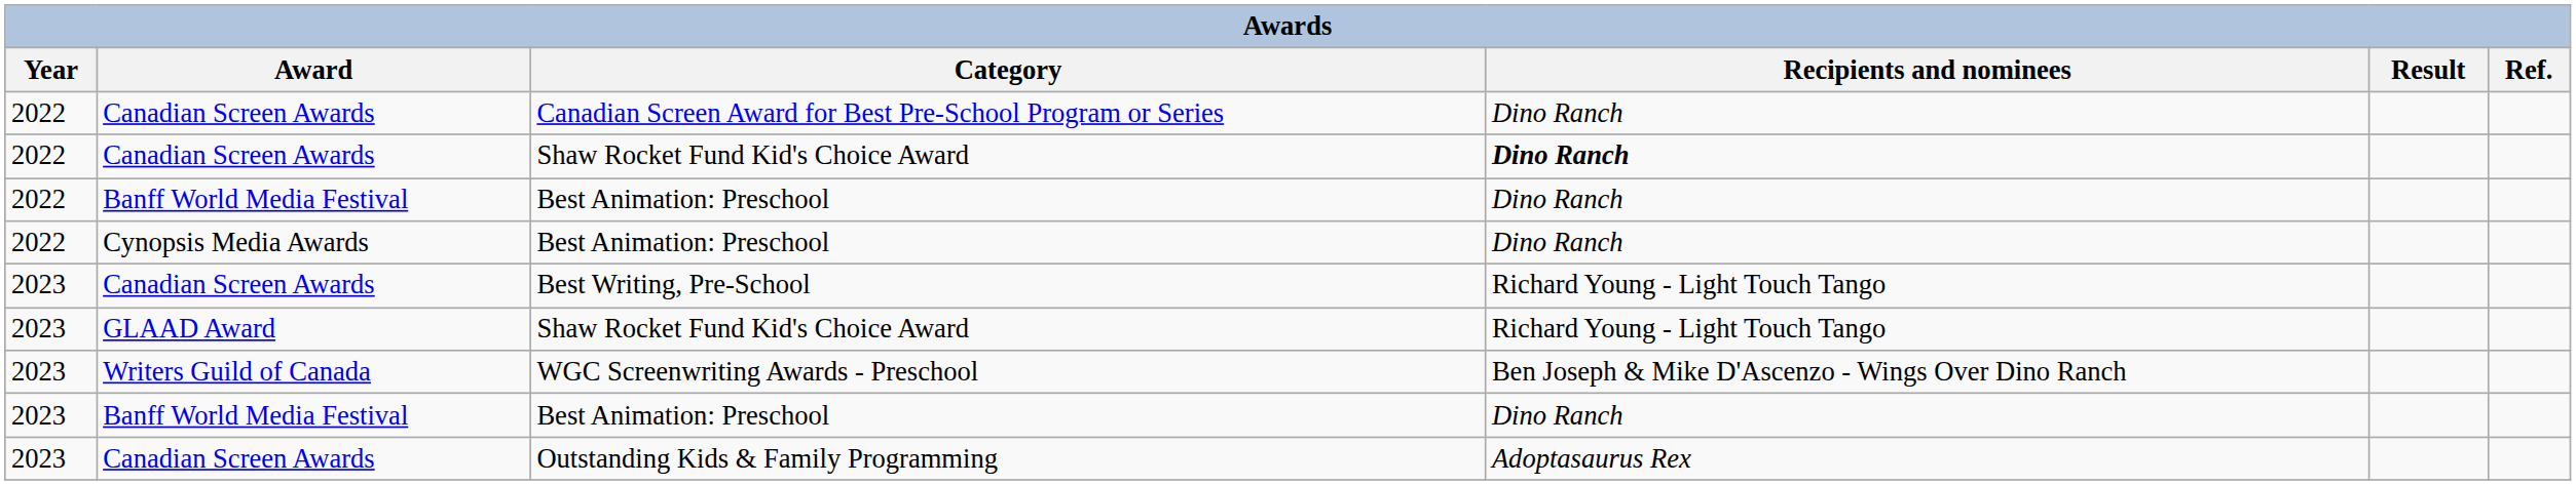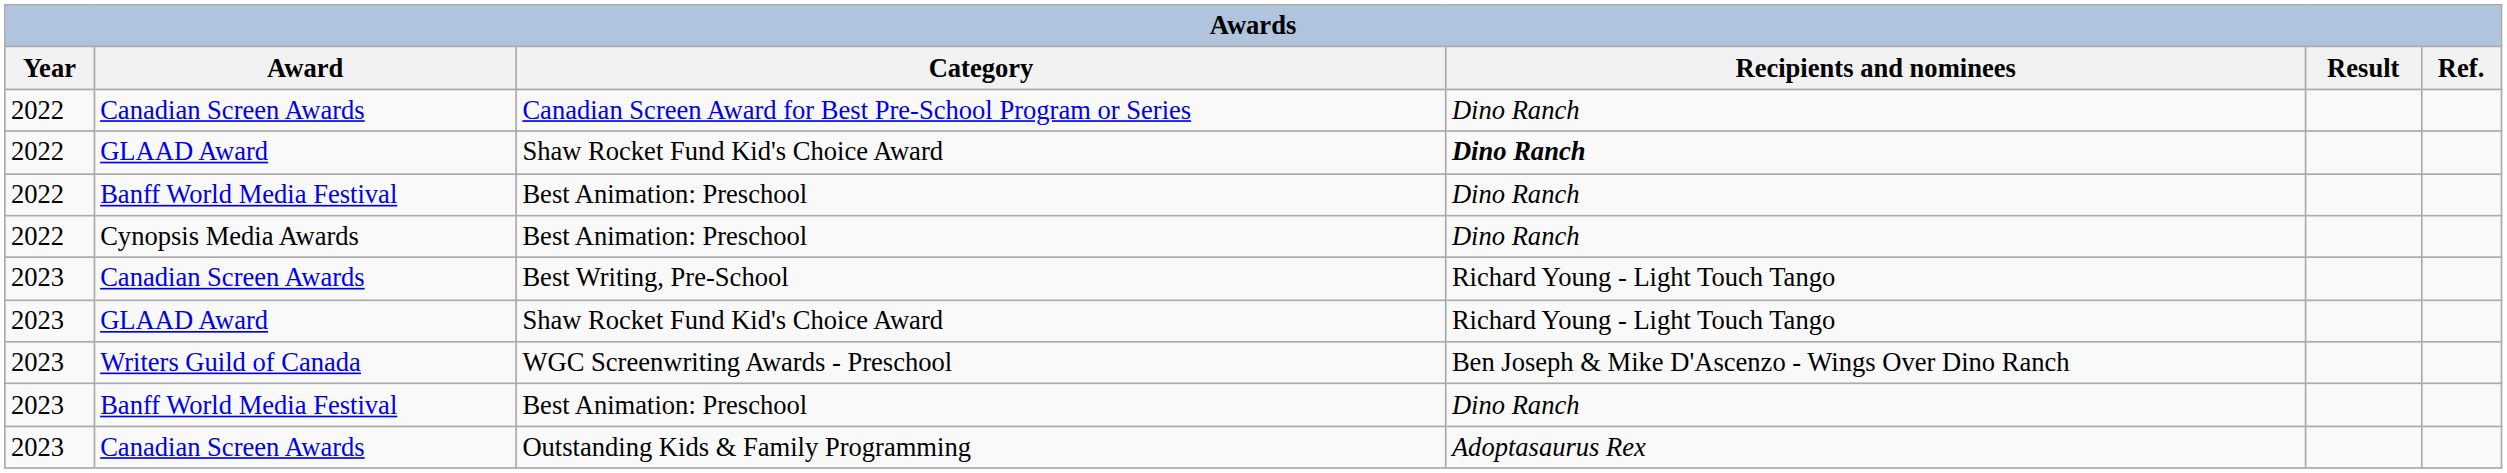2022 / Shaw Rocket Fund Kid's Choice Award | Award: Canadian Screen Awards -> GLAAD Award
